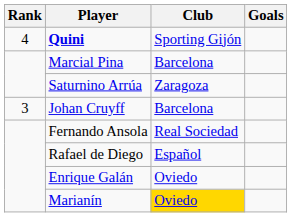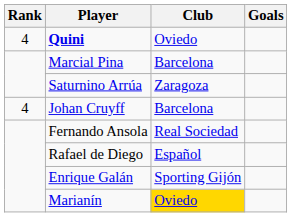Quini | Club: Sporting Gijón -> Oviedo
Johan Cruyff | Rank: 3 -> 4
Enrique Galán | Club: Oviedo -> Sporting Gijón
